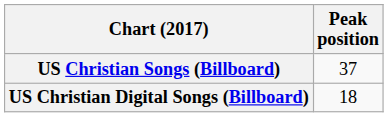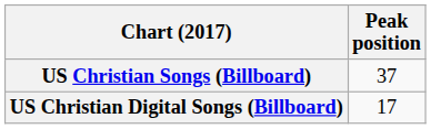US Christian Digital Songs (Billboard) | Peak position: 18 -> 17
